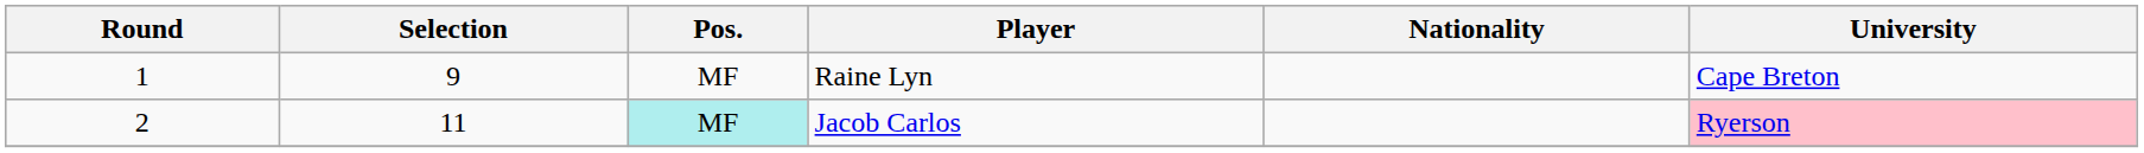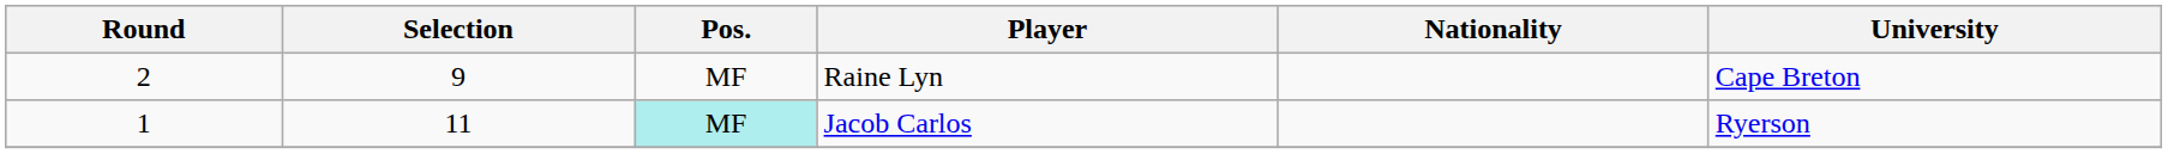Raine Lyn | Round: 1 -> 2
Jacob Carlos | Round: 2 -> 1
Jacob Carlos | University: pink background -> no background
